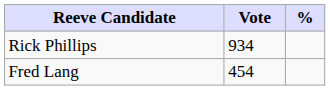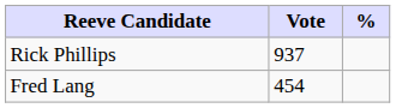Rick Phillips | Vote: 934 -> 937
